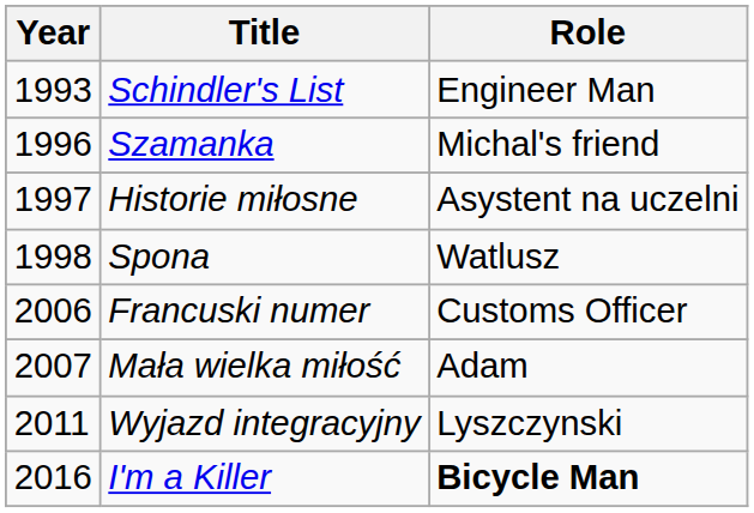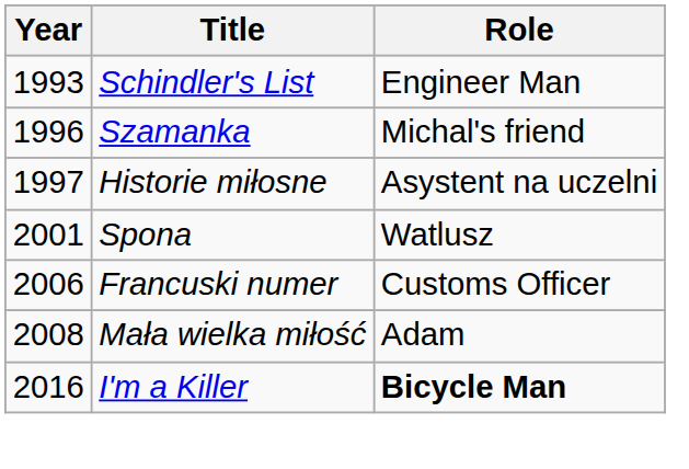Spona | Year: 1998 -> 2001
Mała wielka miłość | Year: 2007 -> 2008
- row: 2011 | Wyjazd integracyjny | Lyszczynski
